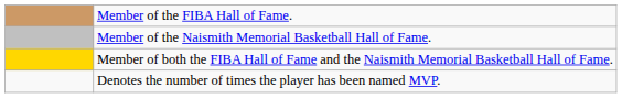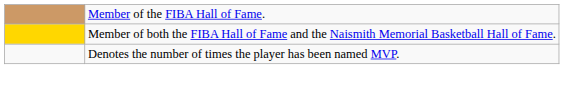- row: Member of the Naismith Memorial Basketball Hall of Fame.
